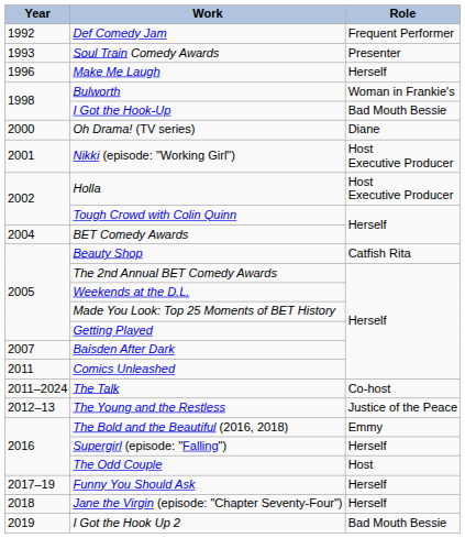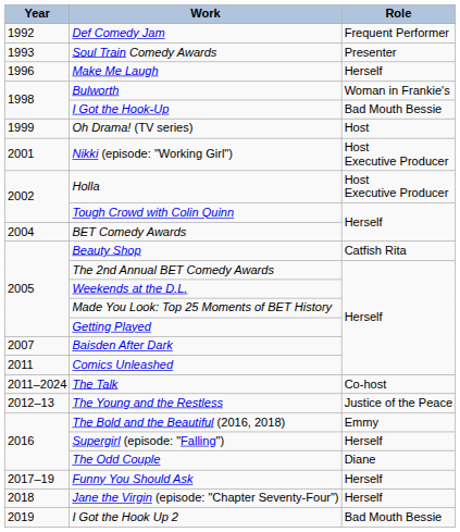Oh Drama! (TV series) | Year: 2000 -> 1999
Oh Drama! (TV series) | Role: Diane -> Host
The Odd Couple | Role: Host -> Diane
